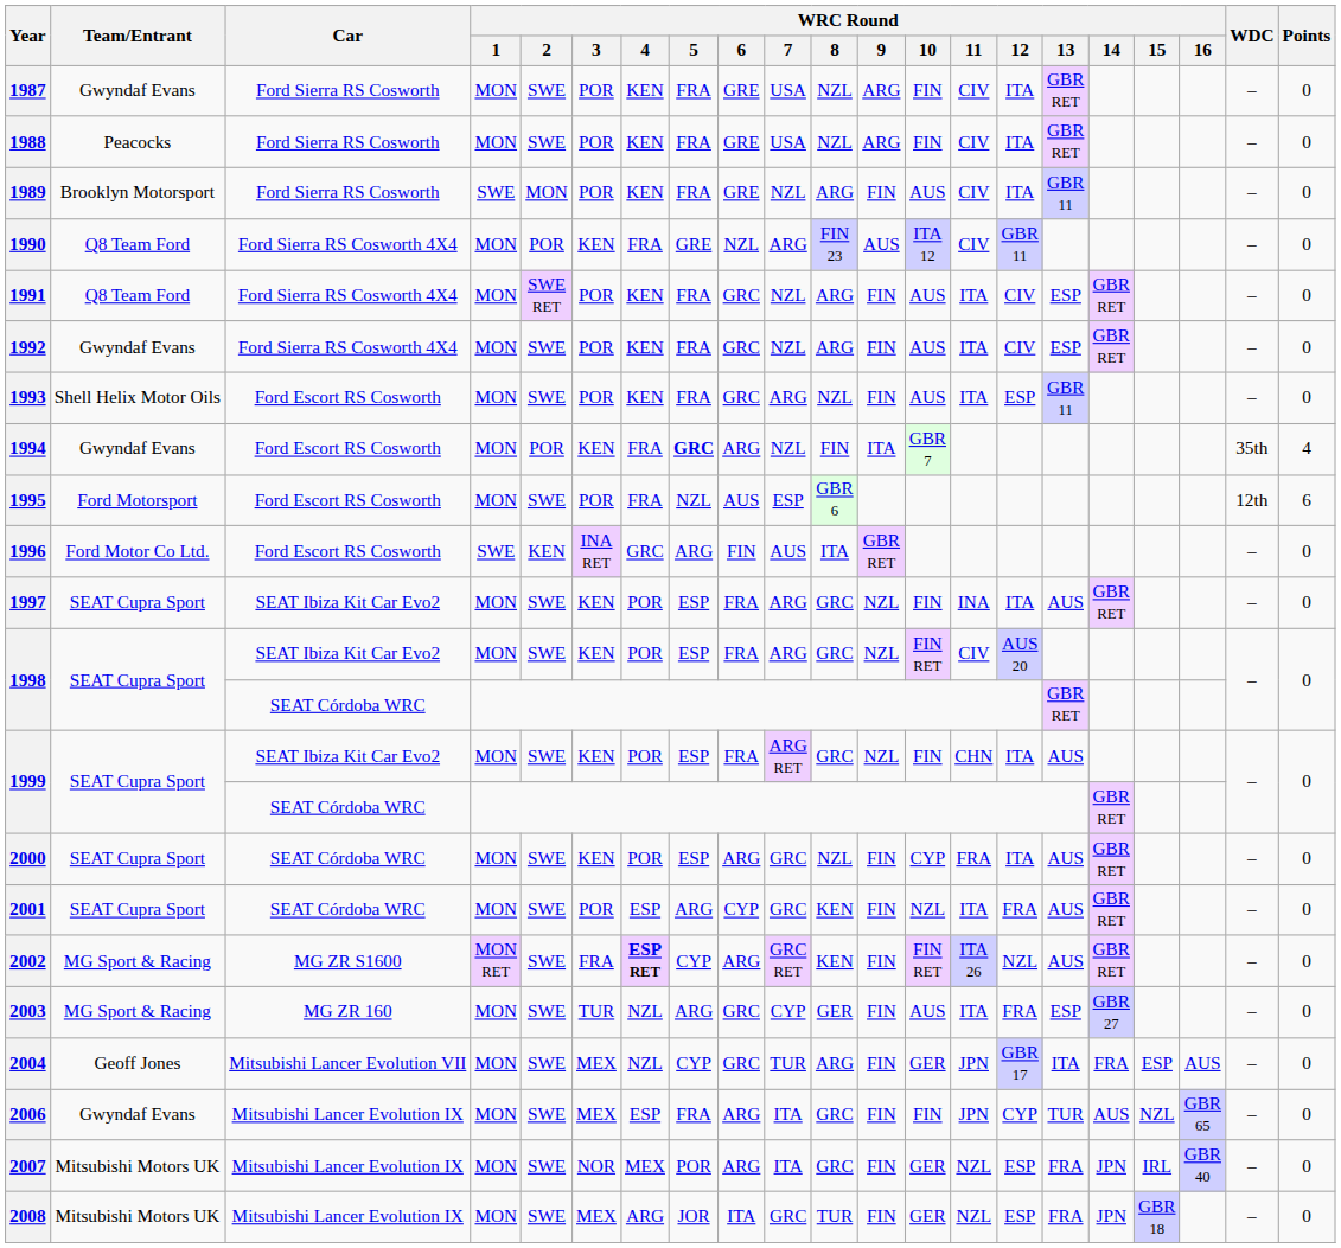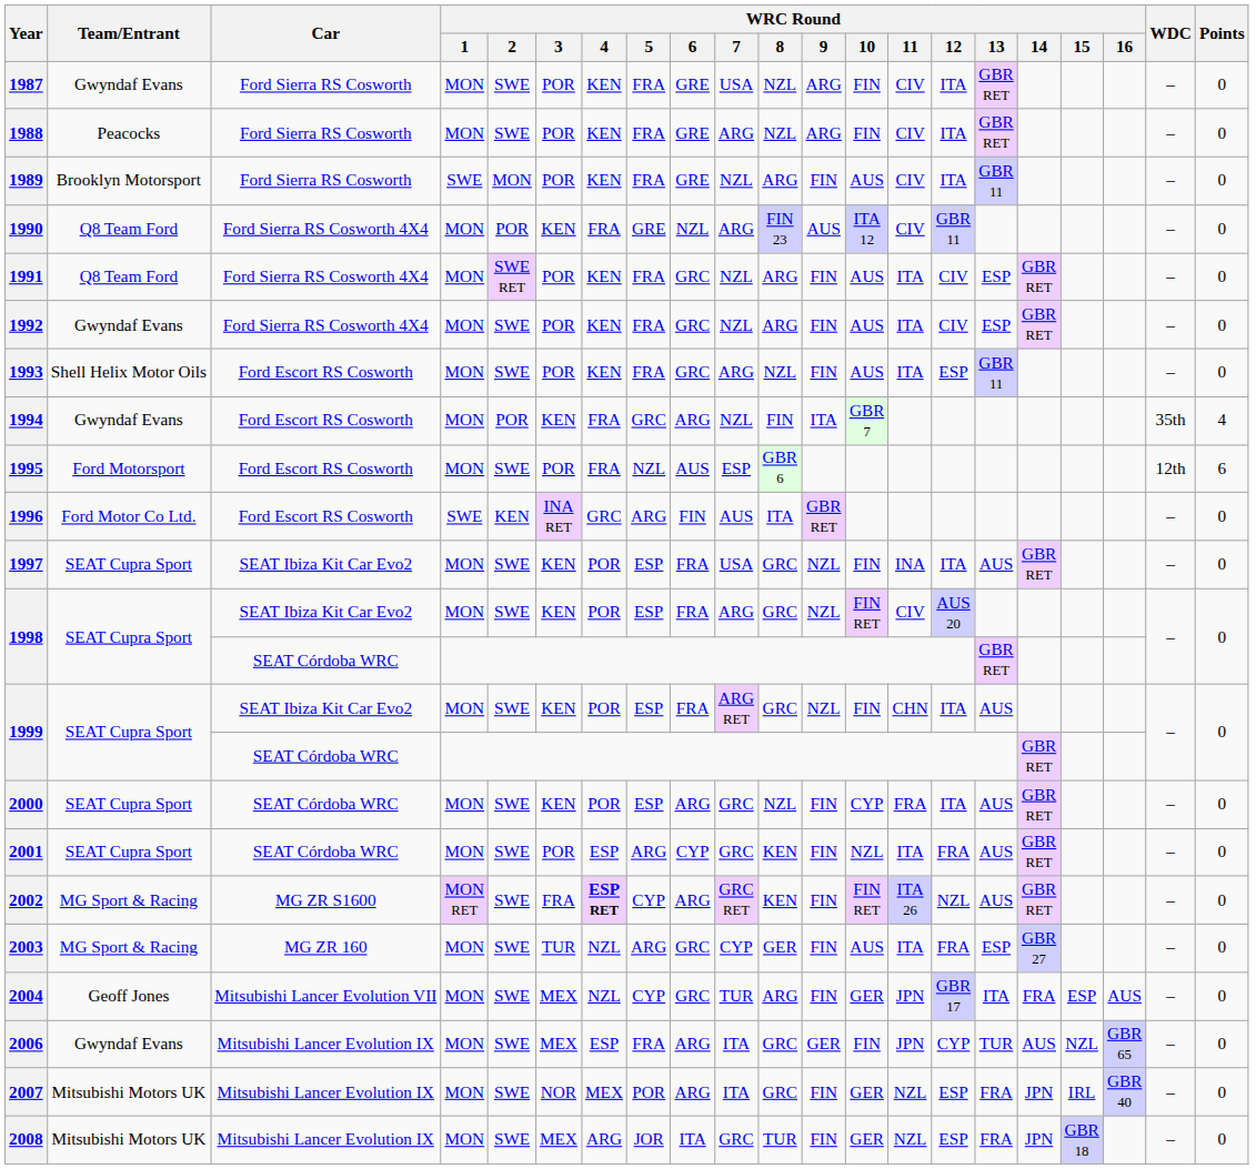1988 | WRC Round / 7: USA -> ARG
1994 | WRC Round / 5: bold -> normal
1997 | WRC Round / 7: ARG -> USA
2006 | WRC Round / 9: FIN -> GER
